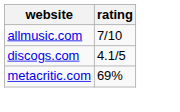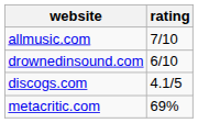+ row: drownedinsound.com | 6/10
